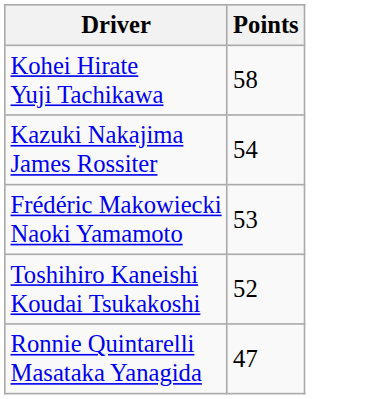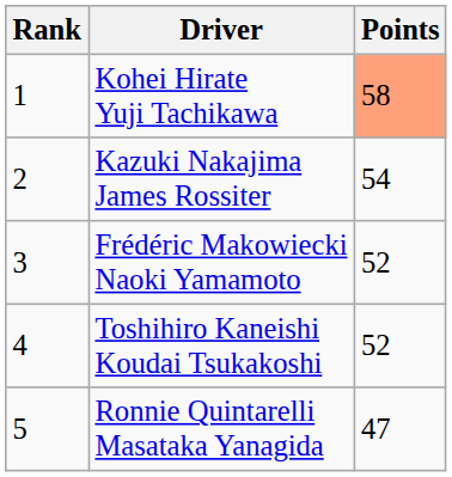+ column: Rank | 1 | 2 | 3 | 4 | 5
Kohei Hirate Yuji Tachikawa | Points: no background -> lightsalmon background
Frédéric Makowiecki Naoki Yamamoto | Points: 53 -> 52
